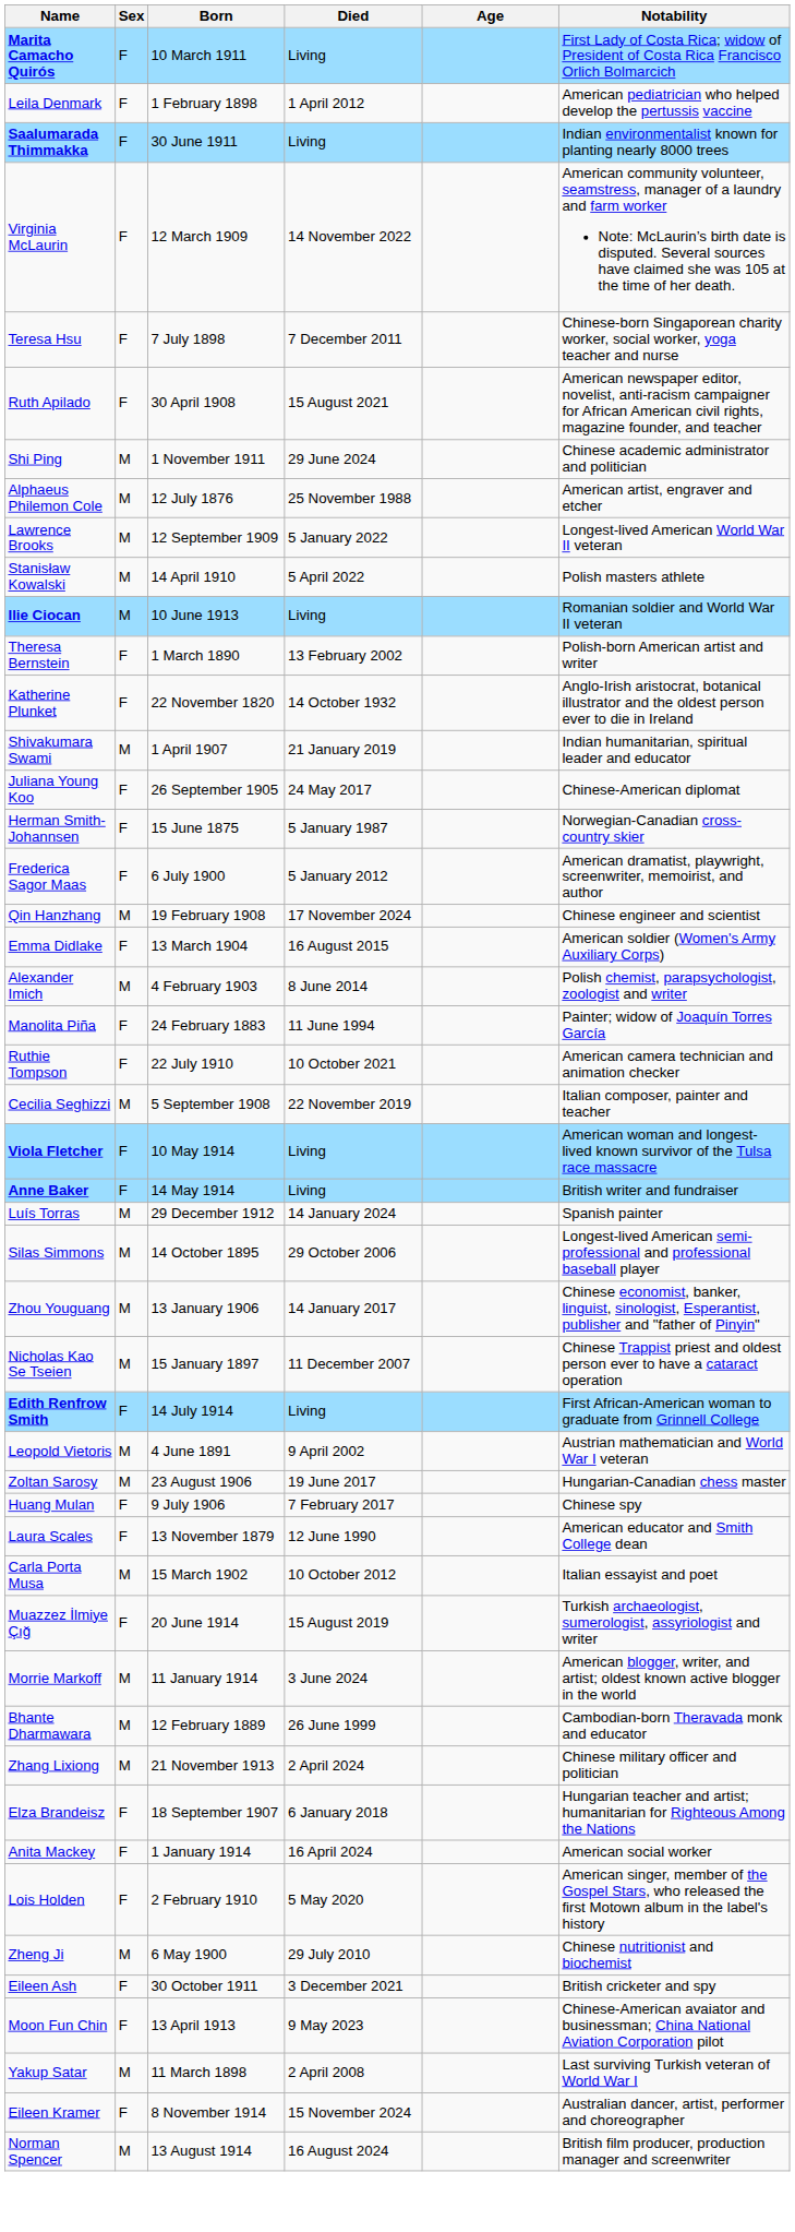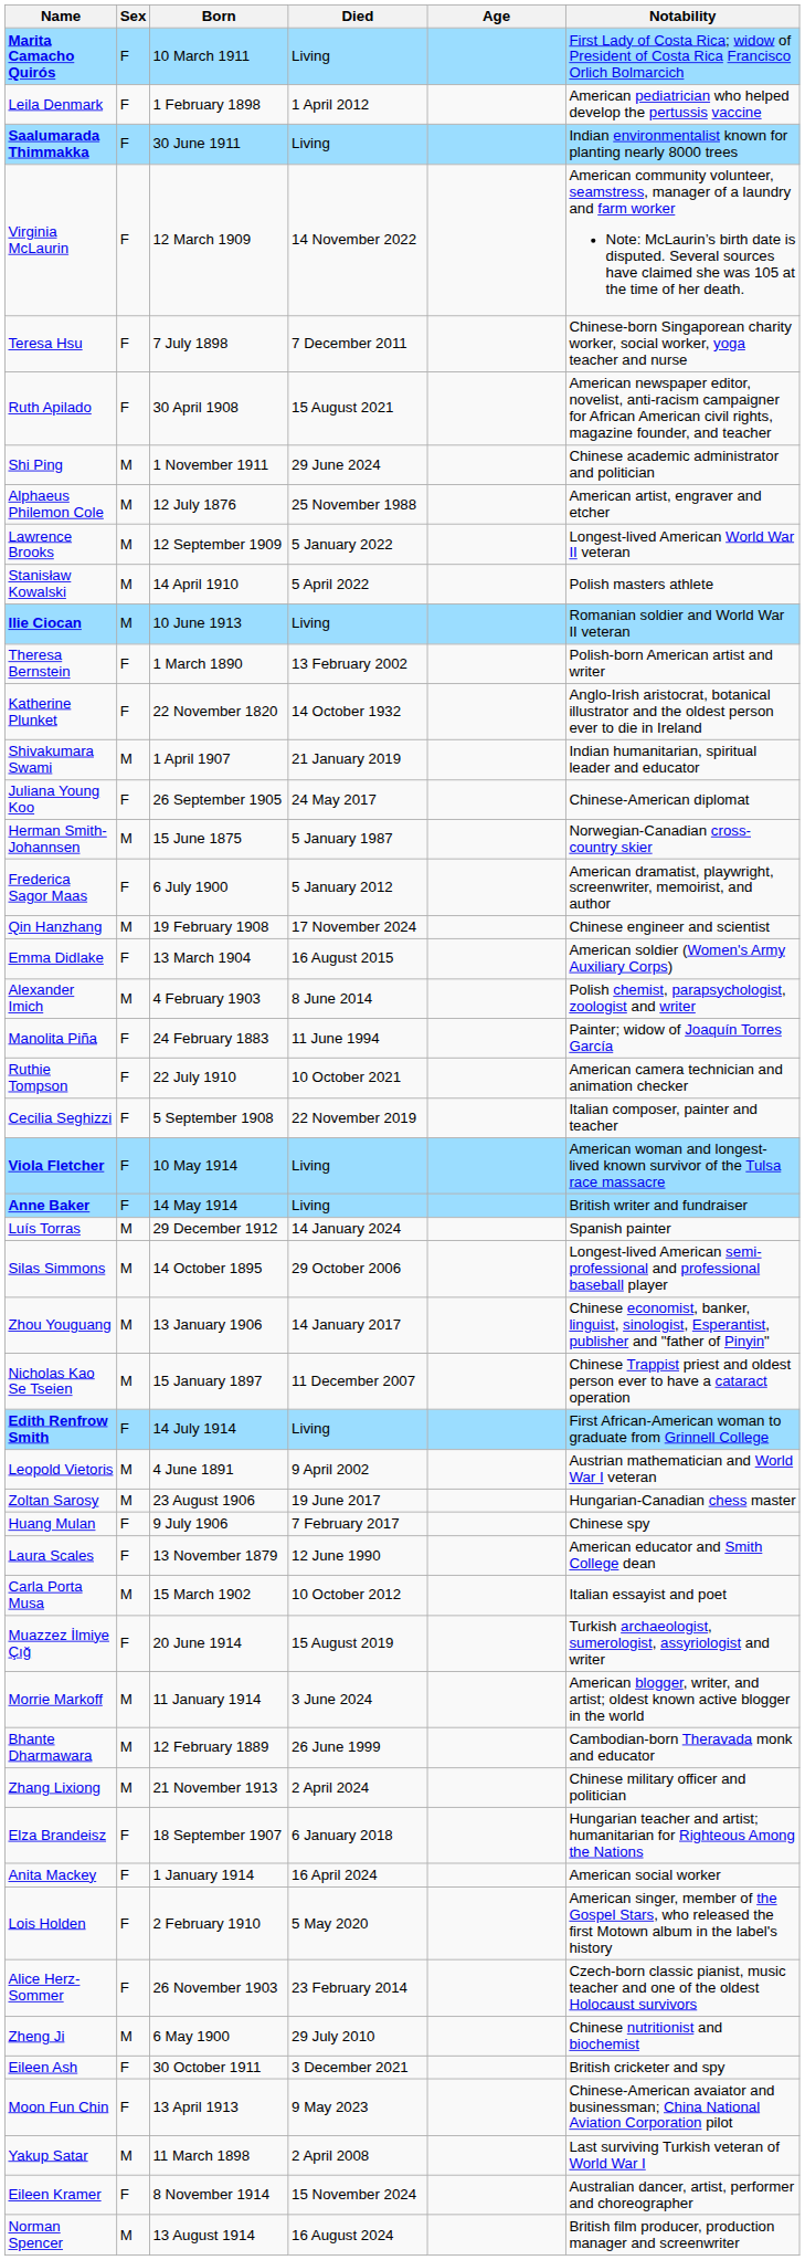Herman Smith-Johannsen | Sex: F -> M
Cecilia Seghizzi | Sex: M -> F
+ row: Alice Herz-Sommer | F | 26 November 1903 | 23 February 2014 | Czech-born classic pianist, music teacher and one of the oldest Holocaust survivors
